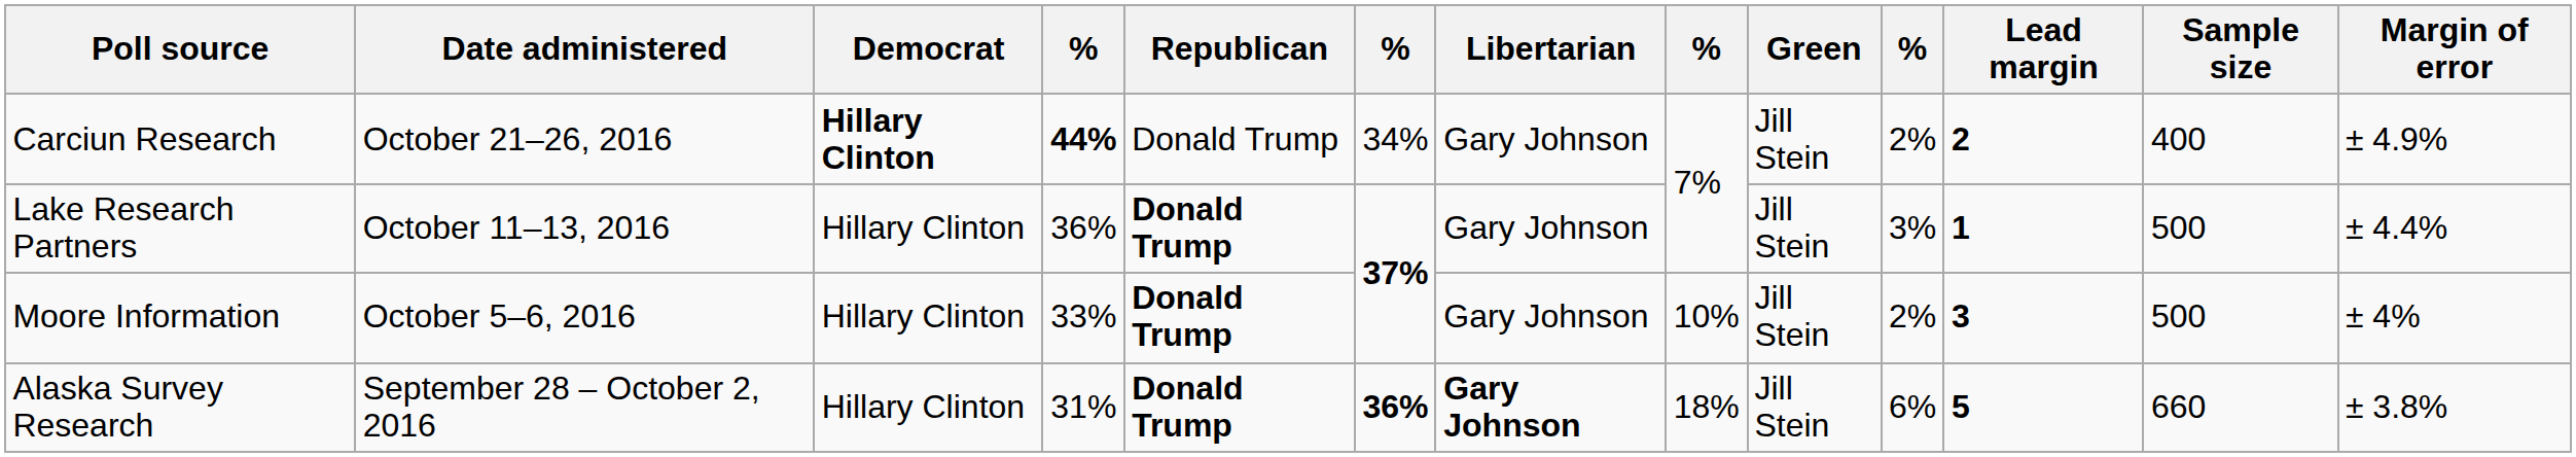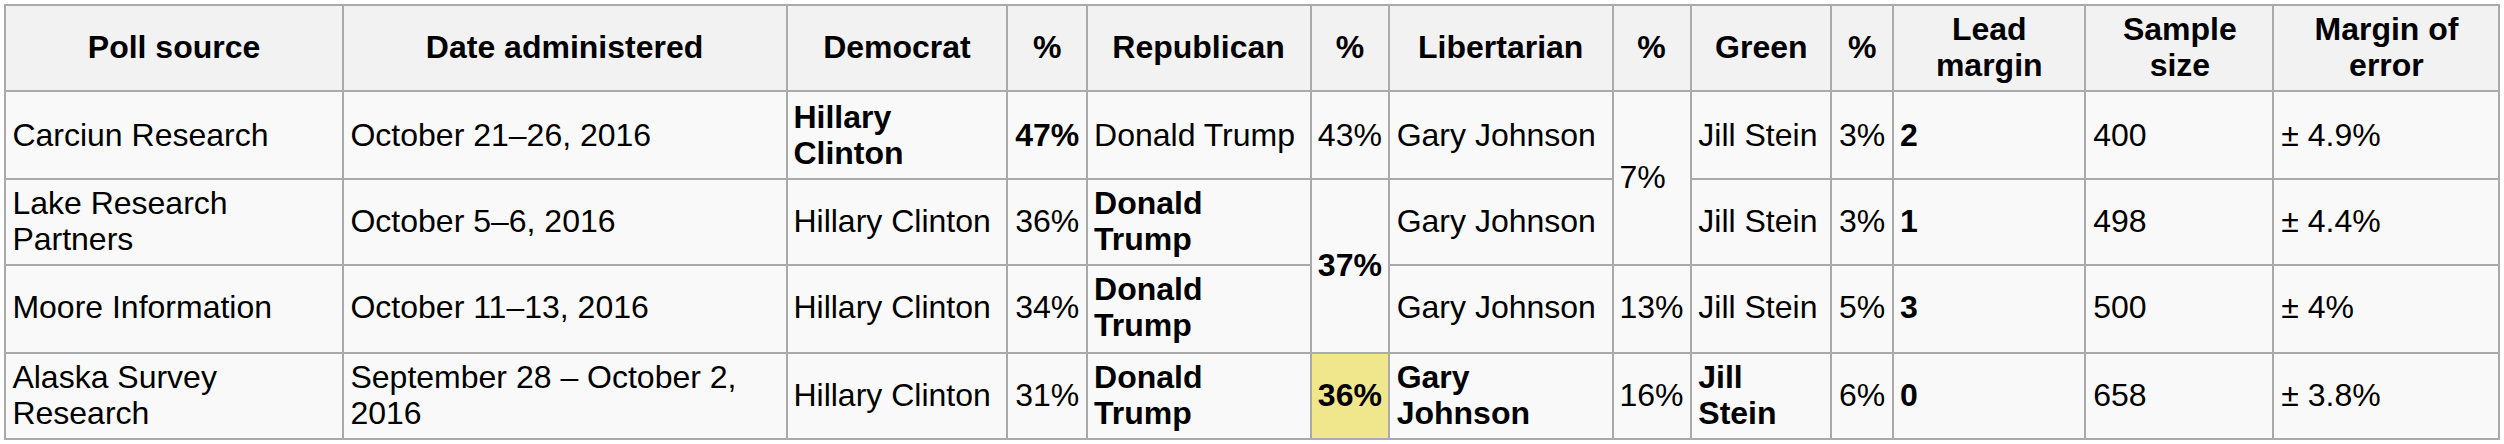Carciun Research | column 4: 44% -> 47%
Carciun Research | column 6: 34% -> 43%
Carciun Research | column 10: 2% -> 3%
Lake Research Partners | Date administered: October 11–13, 2016 -> October 5–6, 2016
Lake Research Partners | Sample size: 500 -> 498
Moore Information | Date administered: October 5–6, 2016 -> October 11–13, 2016
Moore Information | column 4: 33% -> 34%
Moore Information | column 8: 10% -> 13%
Moore Information | column 10: 2% -> 5%
Alaska Survey Research | column 6: no background -> khaki background
Alaska Survey Research | column 8: 18% -> 16%
Alaska Survey Research | Green: normal -> bold
Alaska Survey Research | Lead margin: 5 -> 0
Alaska Survey Research | Sample size: 660 -> 658
